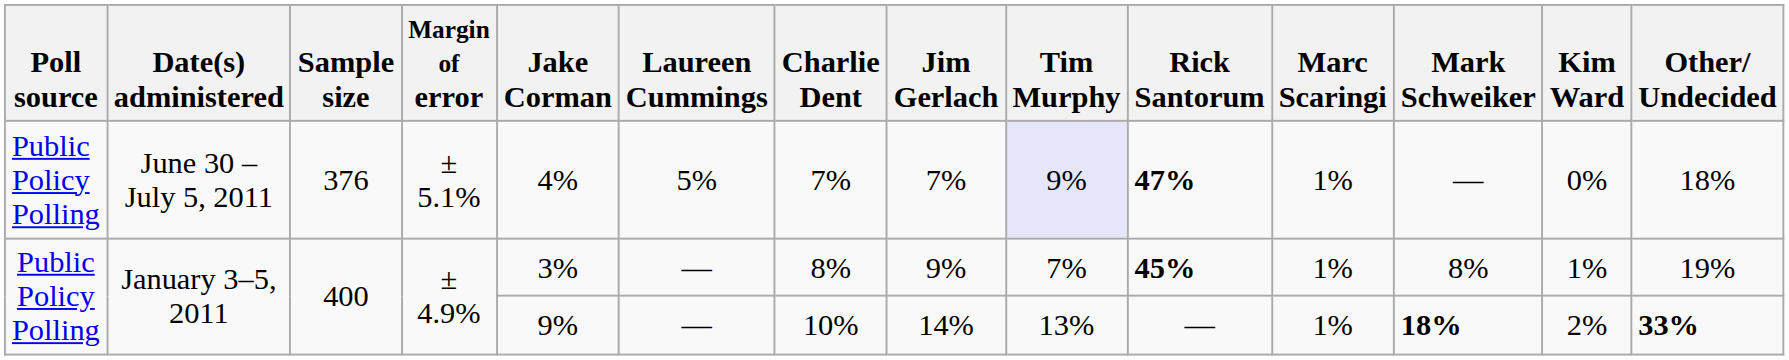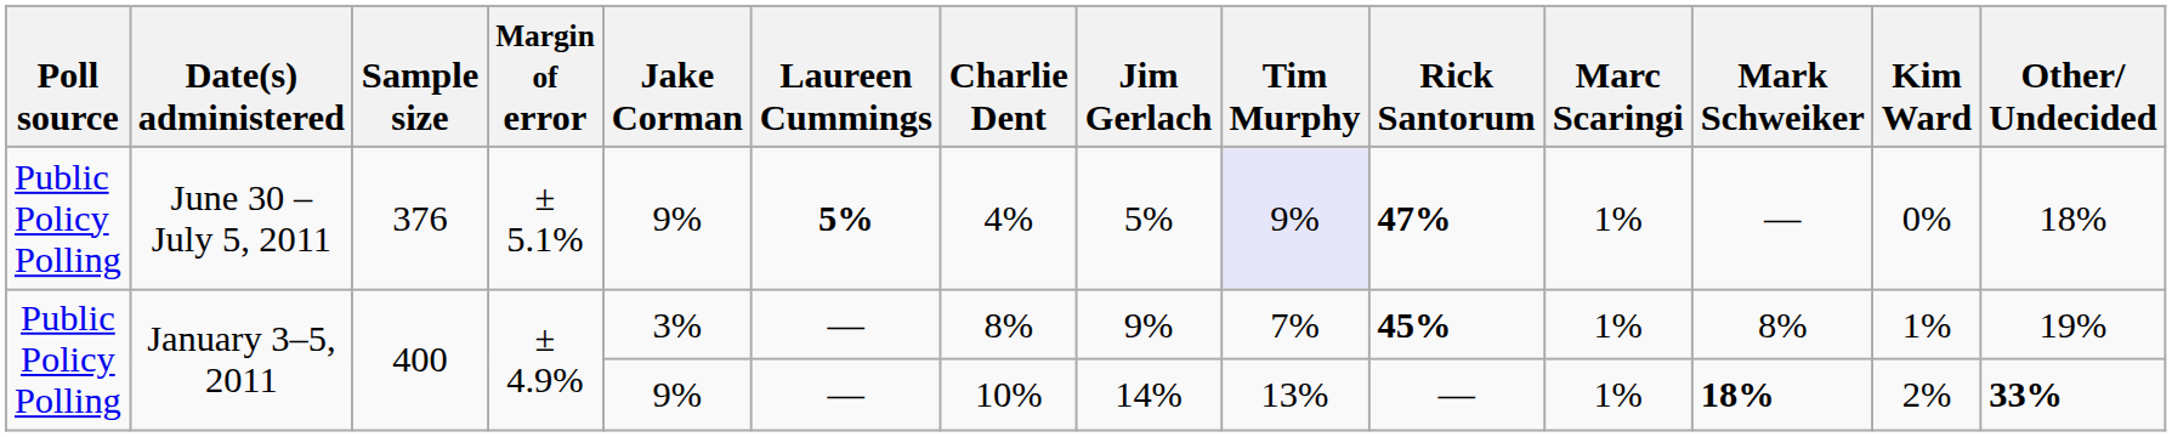June 30 – July 5, 2011 | Jake Corman: 4% -> 9%
June 30 – July 5, 2011 | Laureen Cummings: normal -> bold
June 30 – July 5, 2011 | Charlie Dent: 7% -> 4%
June 30 – July 5, 2011 | Jim Gerlach: 7% -> 5%
